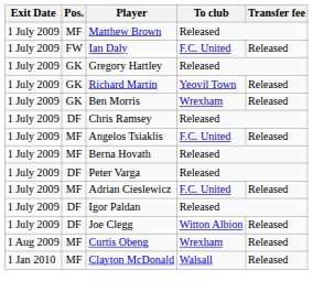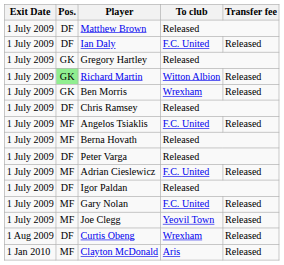Matthew Brown | Pos.: MF -> DF
Ian Daly | Pos.: FW -> DF
Richard Martin | Pos.: no background -> lightgreen background
Richard Martin | To club: Yeovil Town -> Witton Albion
+ row: 1 July 2009 | MF | Gary Nolan | F.C. United | Released
Joe Clegg | Pos.: DF -> MF
Joe Clegg | To club: Witton Albion -> Yeovil Town
Curtis Obeng | Pos.: MF -> DF
Clayton McDonald | To club: Walsall -> Aris
